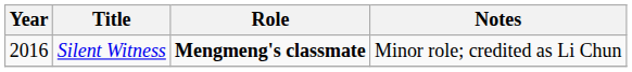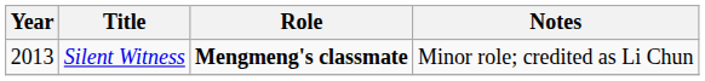Silent Witness | Year: 2016 -> 2013
